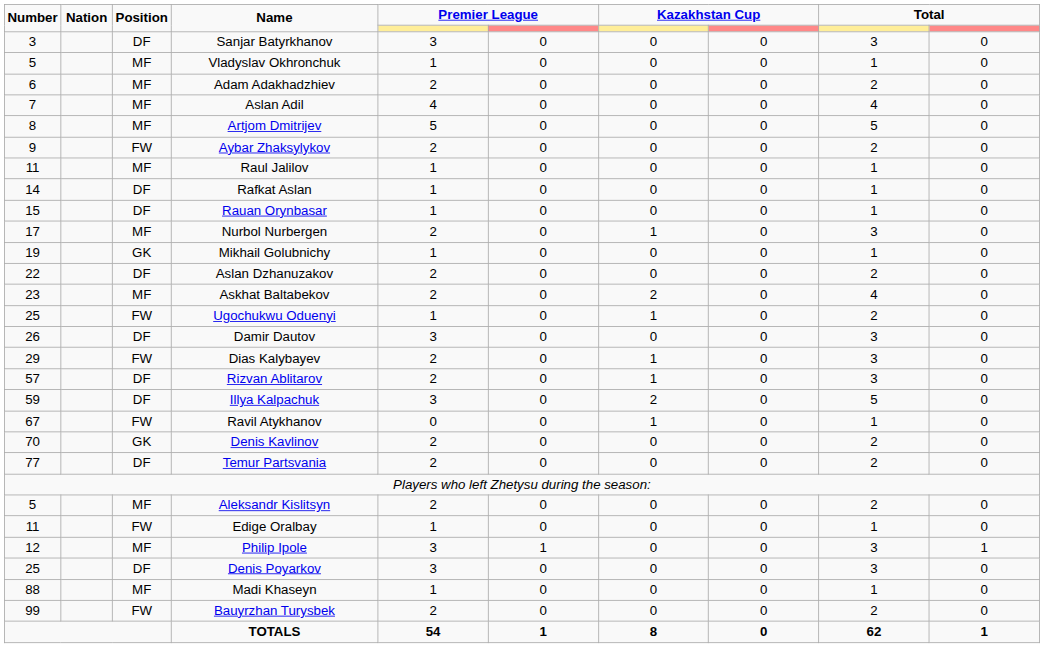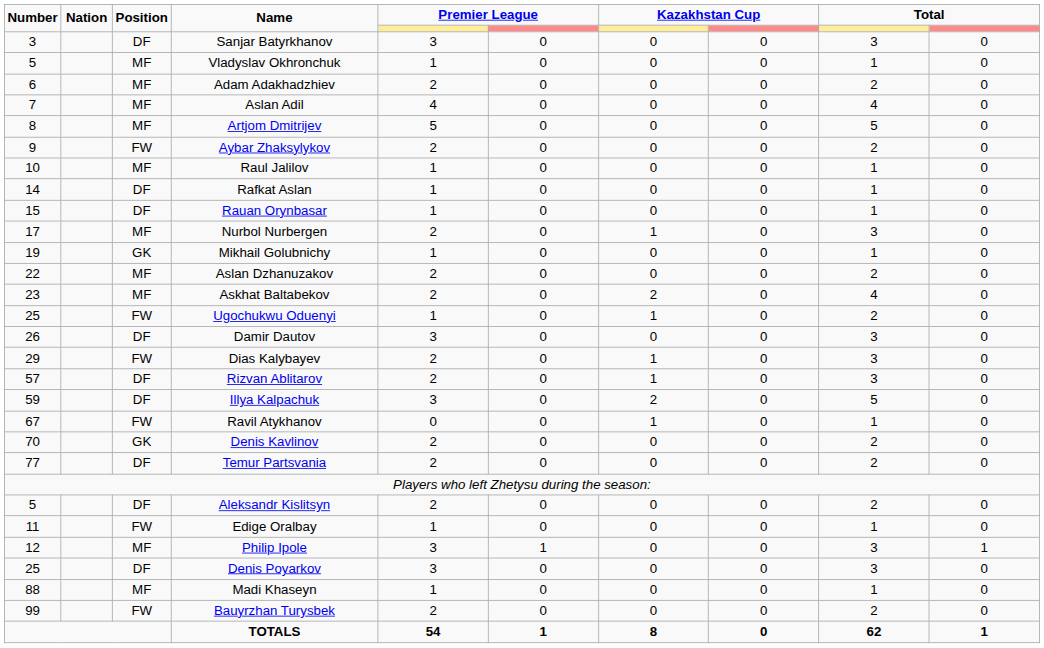Raul Jalilov | Number: 11 -> 10
Aslan Dzhanuzakov | Position: DF -> MF
Aleksandr Kislitsyn | Position: MF -> DF
